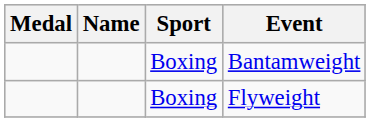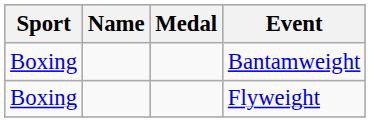columns swapped: Medal <-> Sport
